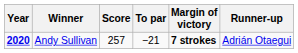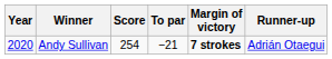Andy Sullivan | Year: bold -> normal
Andy Sullivan | Score: 257 -> 254
